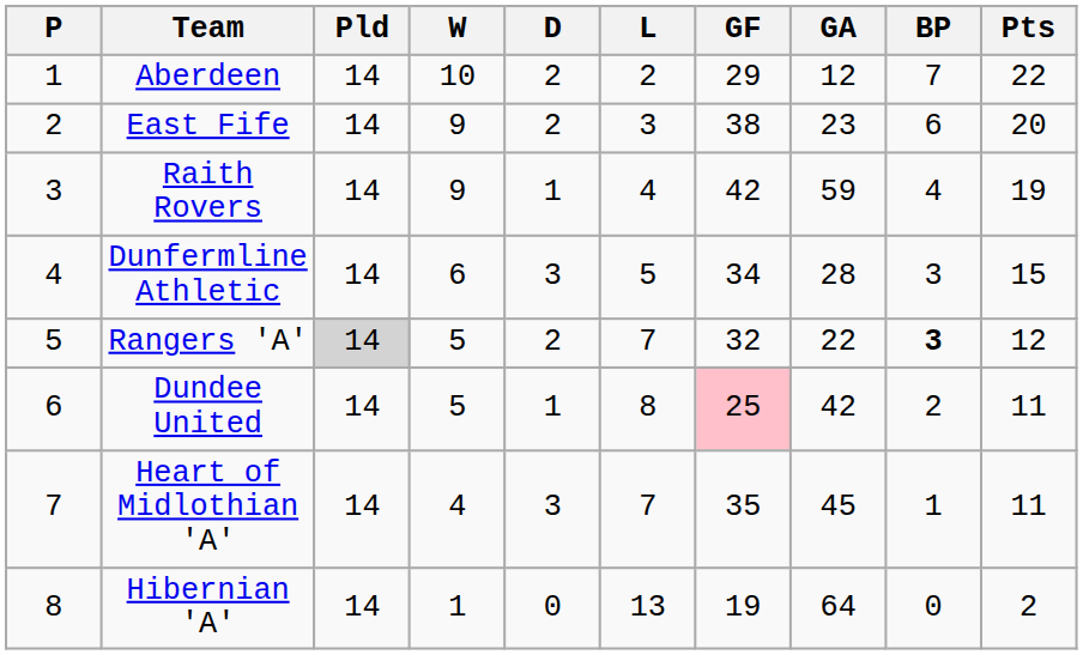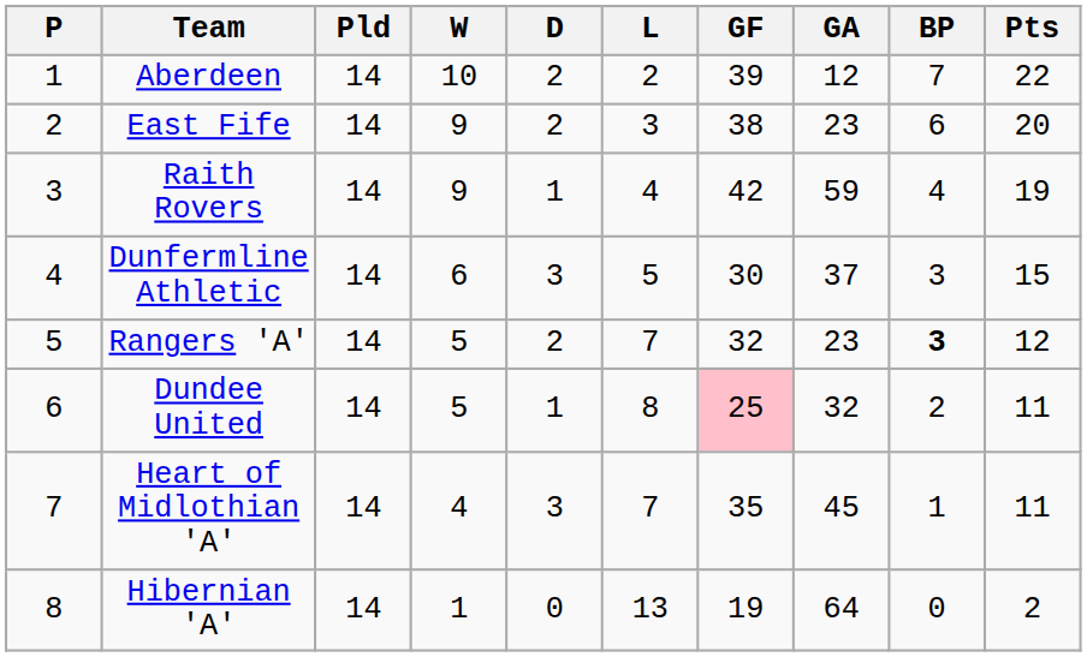Aberdeen | GF: 29 -> 39
Dunfermline Athletic | GF: 34 -> 30
Dunfermline Athletic | GA: 28 -> 37
Rangers 'A' | Pld: lightgrey background -> no background
Rangers 'A' | GA: 22 -> 23
Dundee United | GA: 42 -> 32
